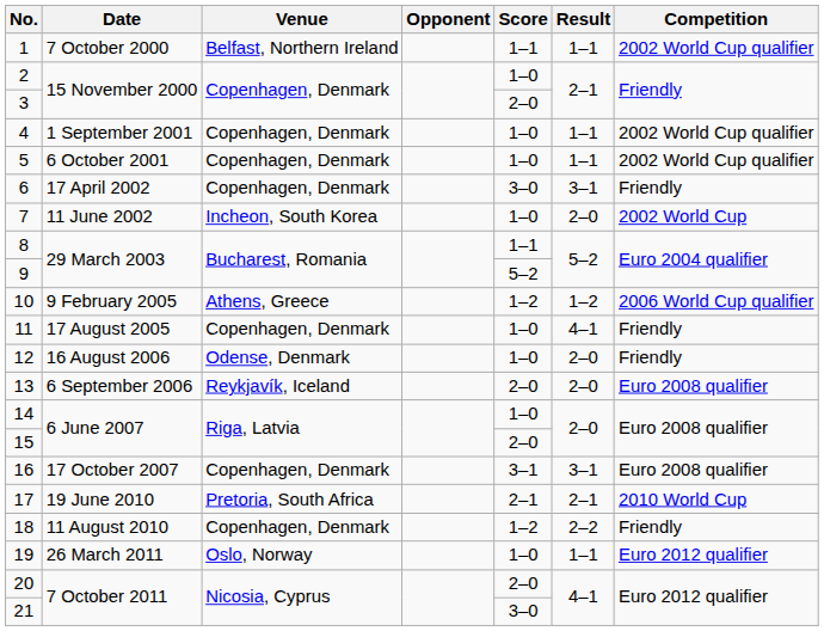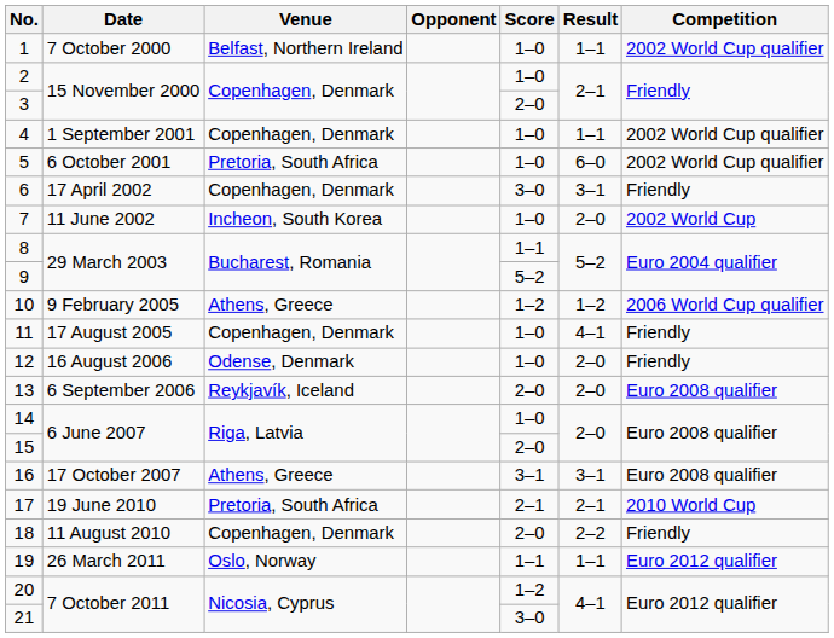1 | Score: 1–1 -> 1–0
5 | Venue: Copenhagen, Denmark -> Pretoria, South Africa
5 | Result: 1–1 -> 6–0
16 | Venue: Copenhagen, Denmark -> Athens, Greece
18 | Score: 1–2 -> 2–0
19 | Score: 1–0 -> 1–1
20 | Score: 2–0 -> 1–2
